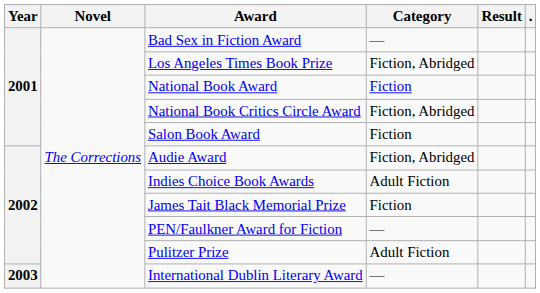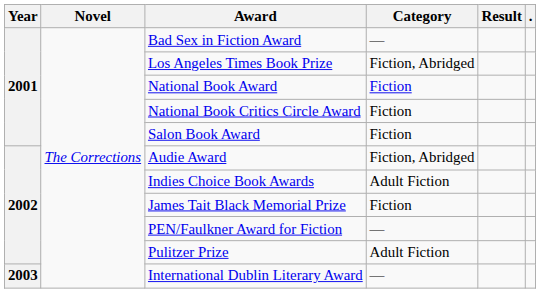National Book Critics Circle Award | Category: Fiction, Abridged -> Fiction
